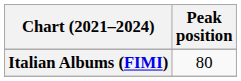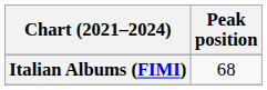Italian Albums (FIMI) | Peak position: 80 -> 68
